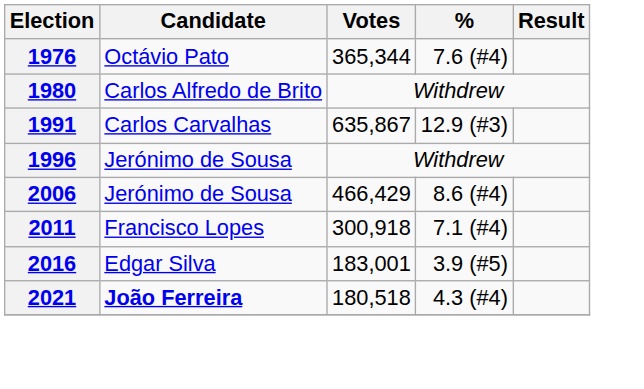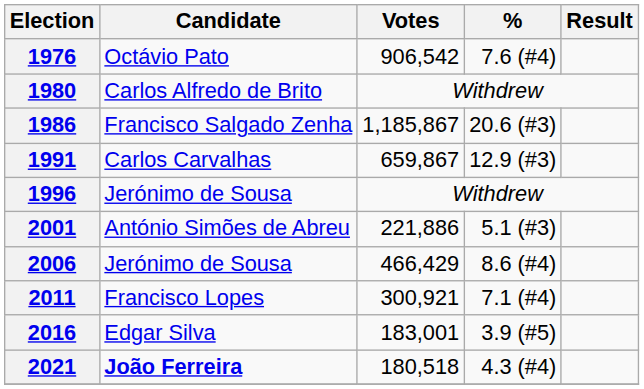1976 | Votes: 365,344 -> 906,542
+ row: 1986 | Francisco Salgado Zenha | 1,185,867 | 20.6 (#3)
1991 | Votes: 635,867 -> 659,867
+ row: 2001 | António Simões de Abreu | 221,886 | 5.1 (#3)
2011 | Votes: 300,918 -> 300,921
